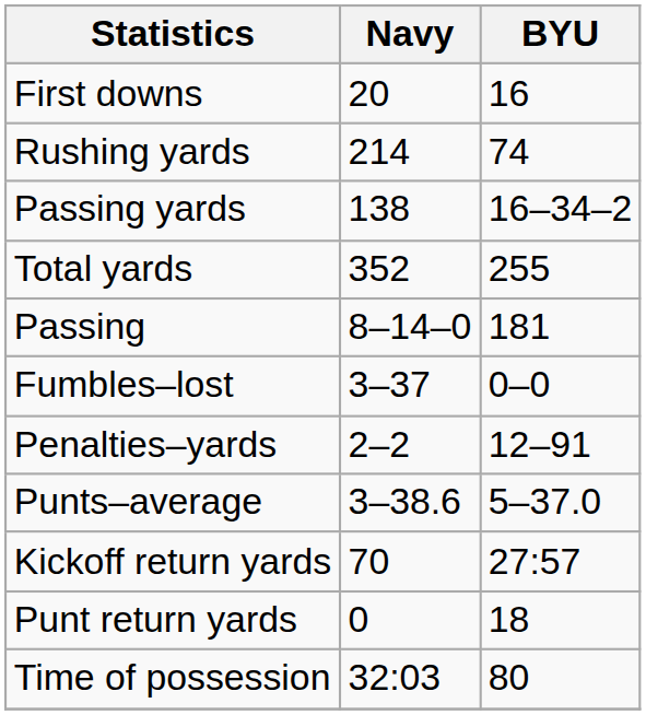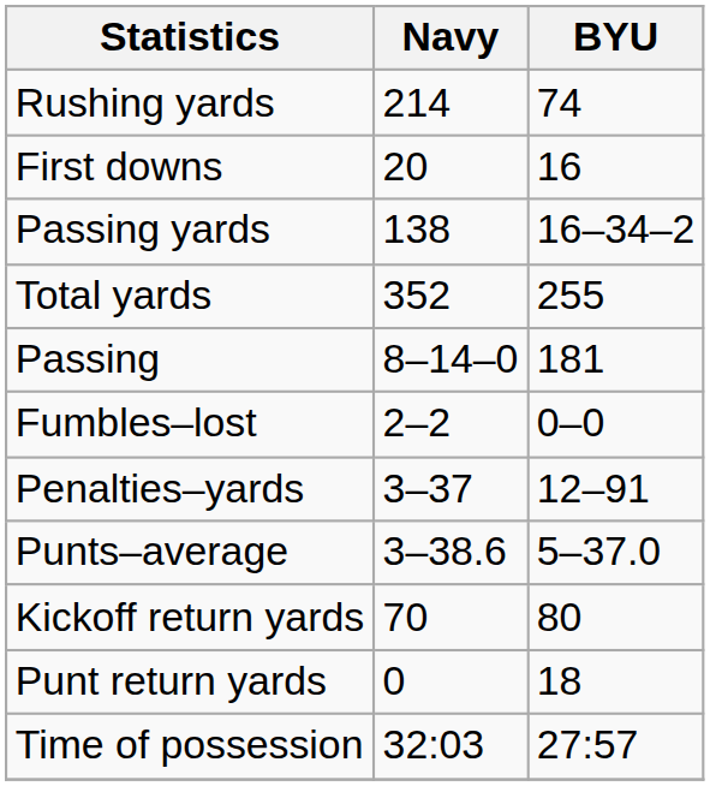rows swapped: First downs <-> Rushing yards
Fumbles–lost | Navy: 3–37 -> 2–2
Penalties–yards | Navy: 2–2 -> 3–37
Kickoff return yards | BYU: 27:57 -> 80
Time of possession | BYU: 80 -> 27:57
